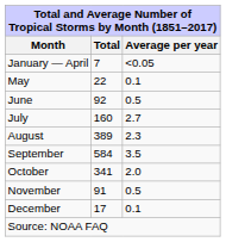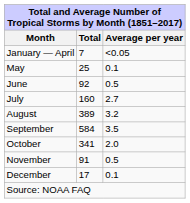May | Total: 22 -> 25
August | Average per year: 2.3 -> 3.2
